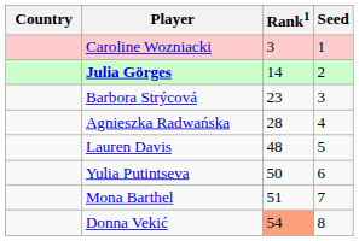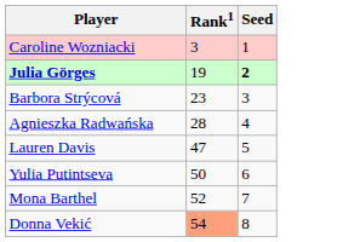- column: Country
Julia Görges | Rank1: 14 -> 19
Julia Görges | Seed: normal -> bold
Lauren Davis | Rank1: 48 -> 47
Mona Barthel | Rank1: 51 -> 52
